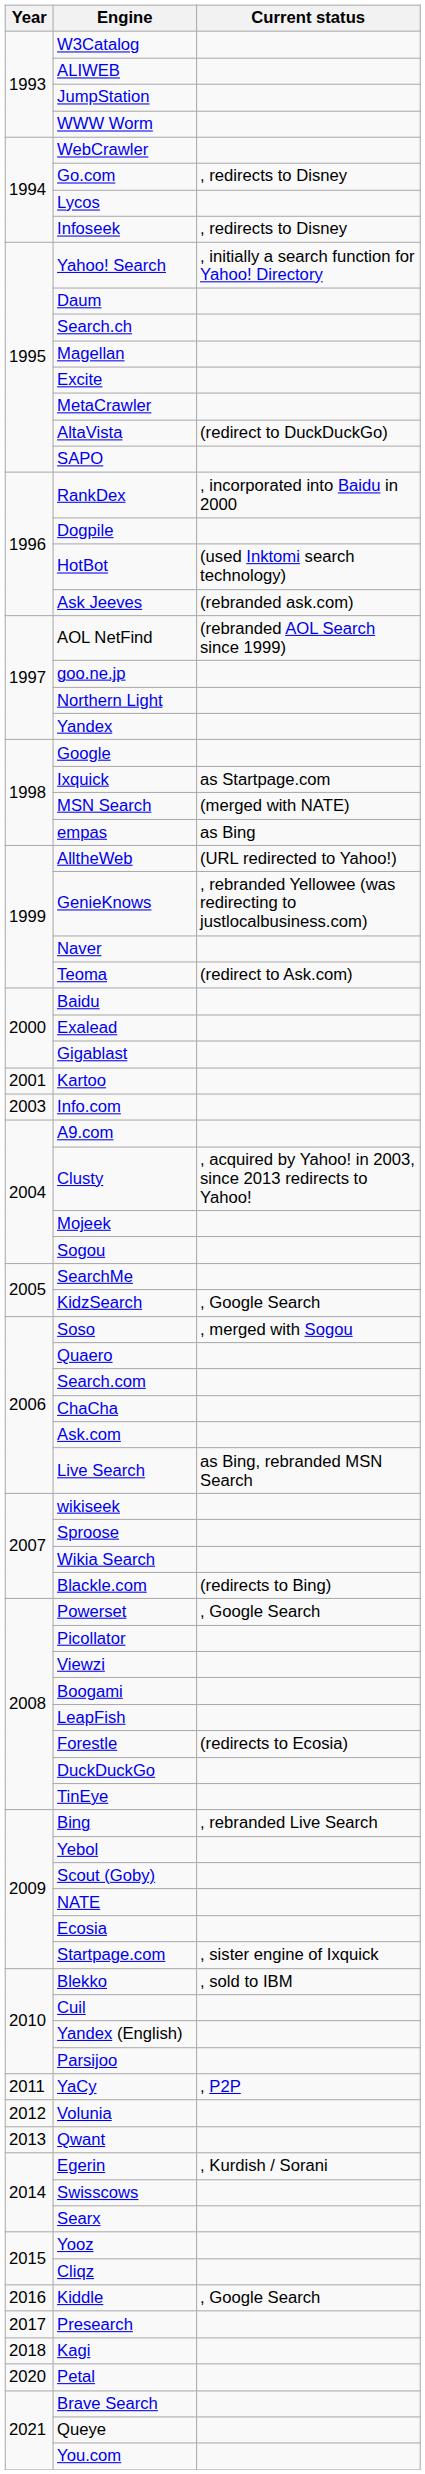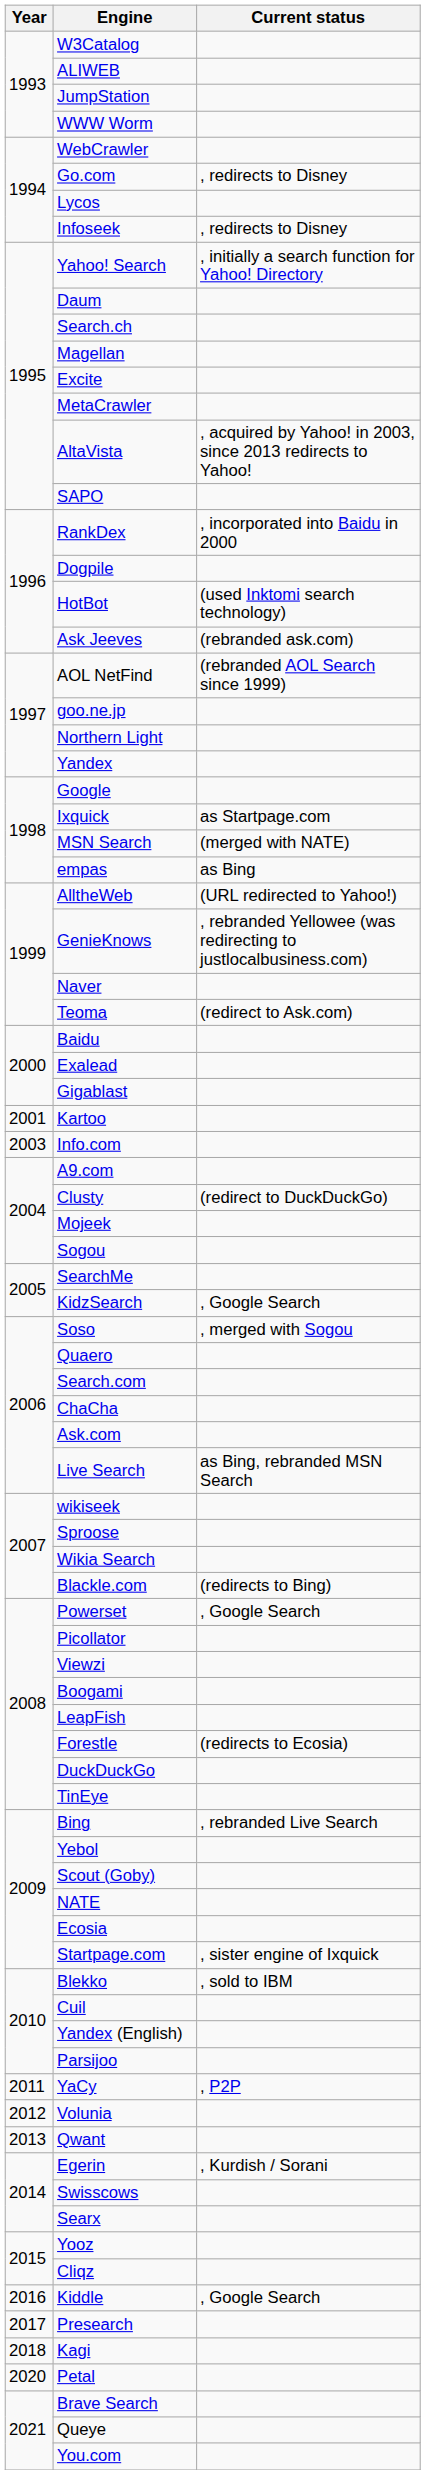AltaVista | Current status: (redirect to DuckDuckGo) -> , acquired by Yahoo! in 2003, since 2013 redirects to Yahoo!
Clusty | Current status: , acquired by Yahoo! in 2003, since 2013 redirects to Yahoo! -> (redirect to DuckDuckGo)
